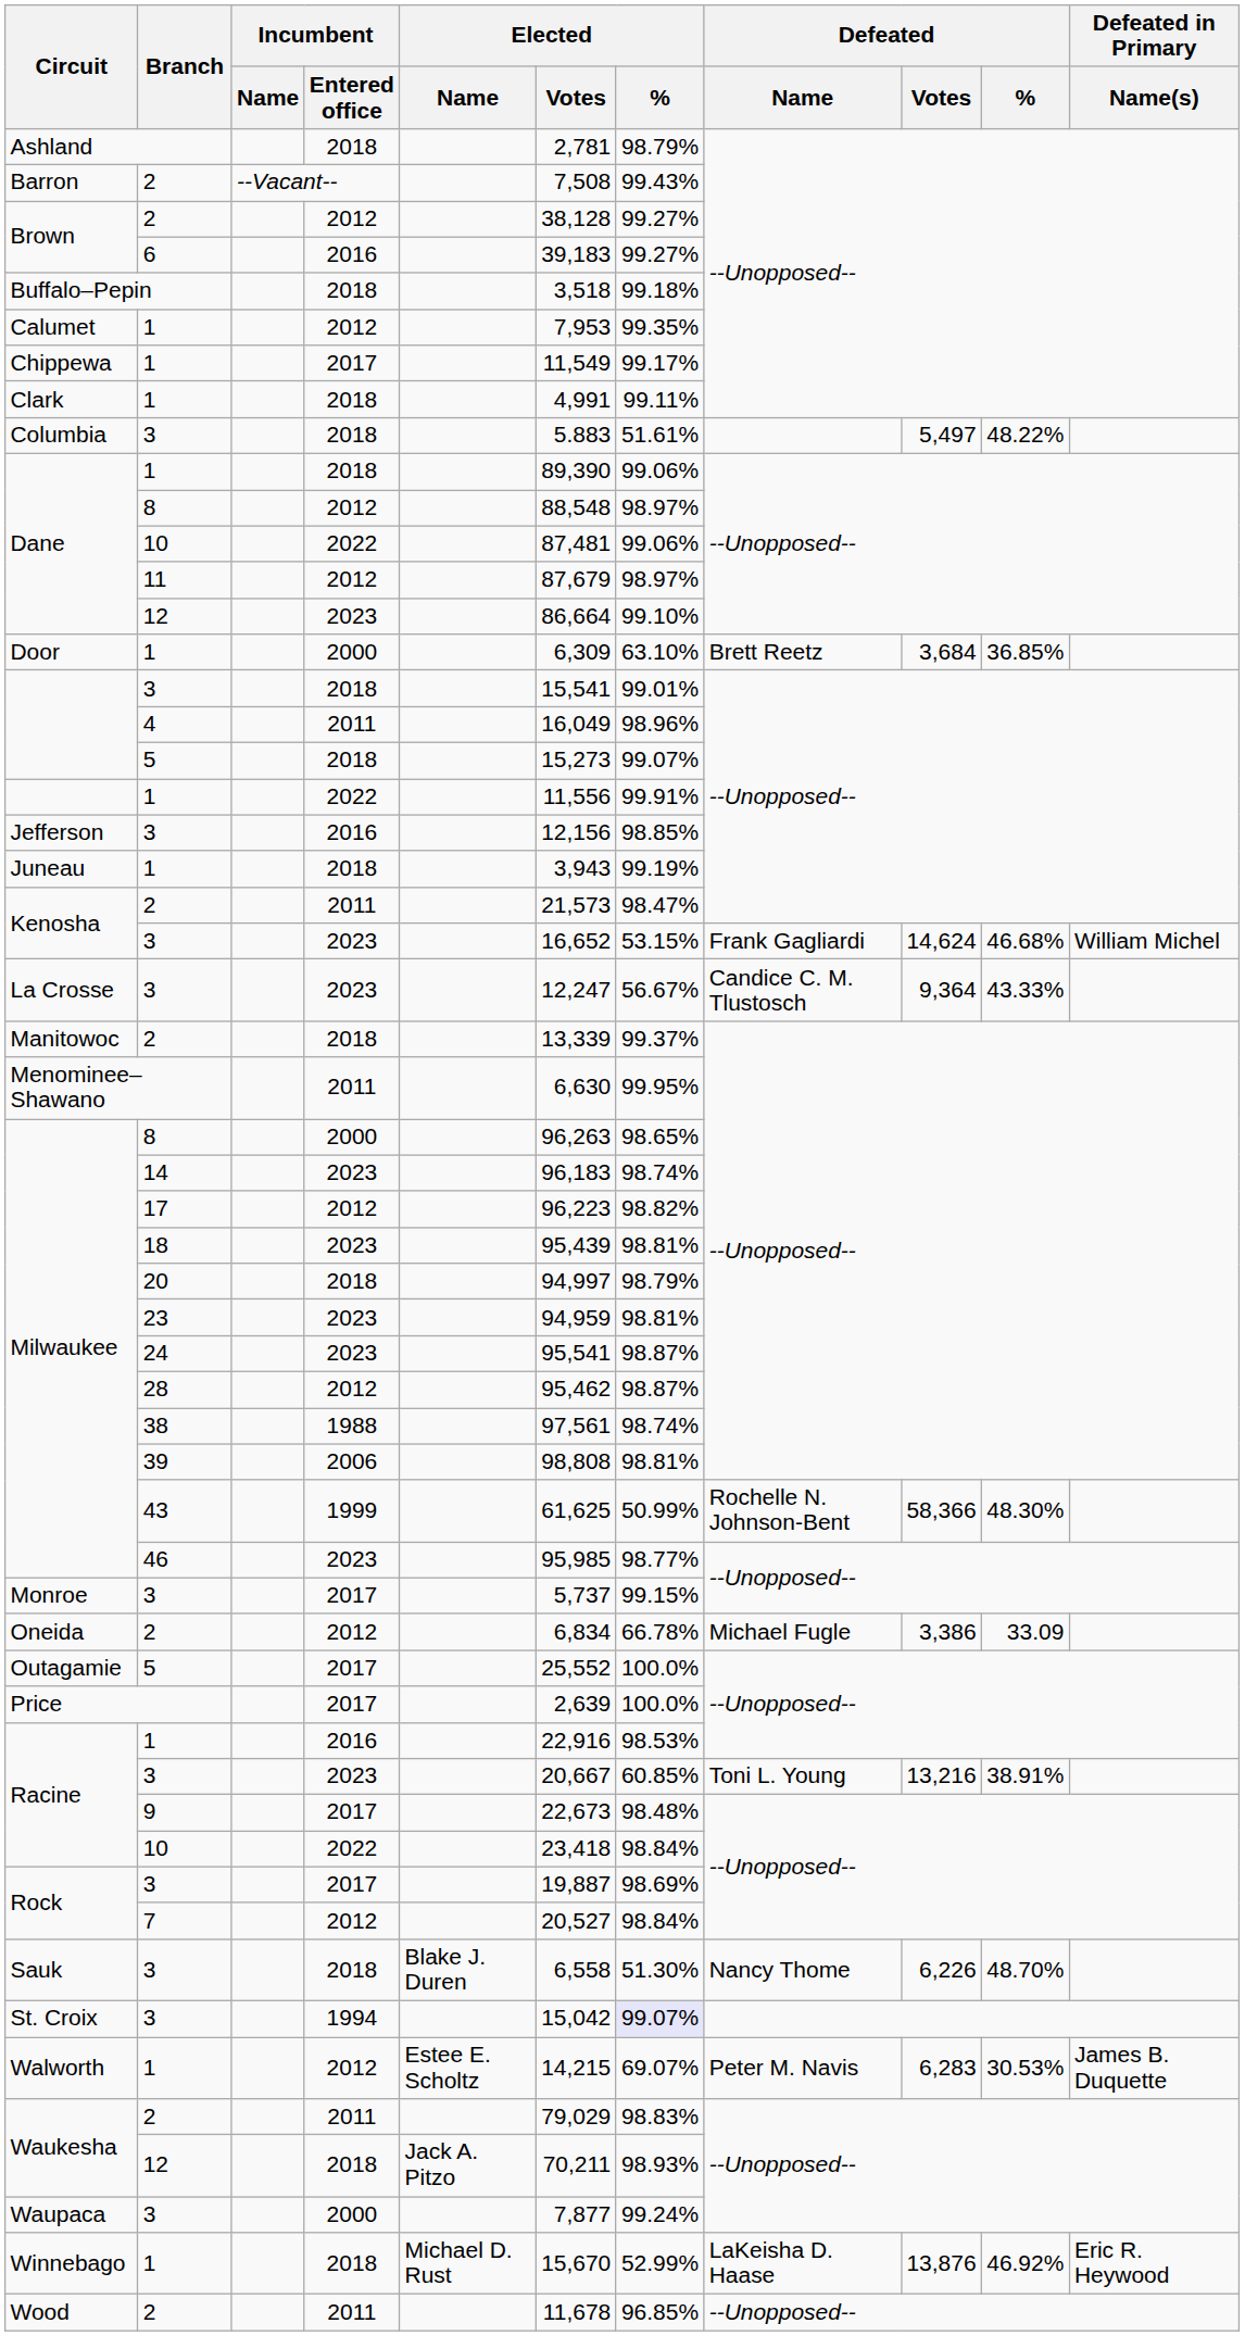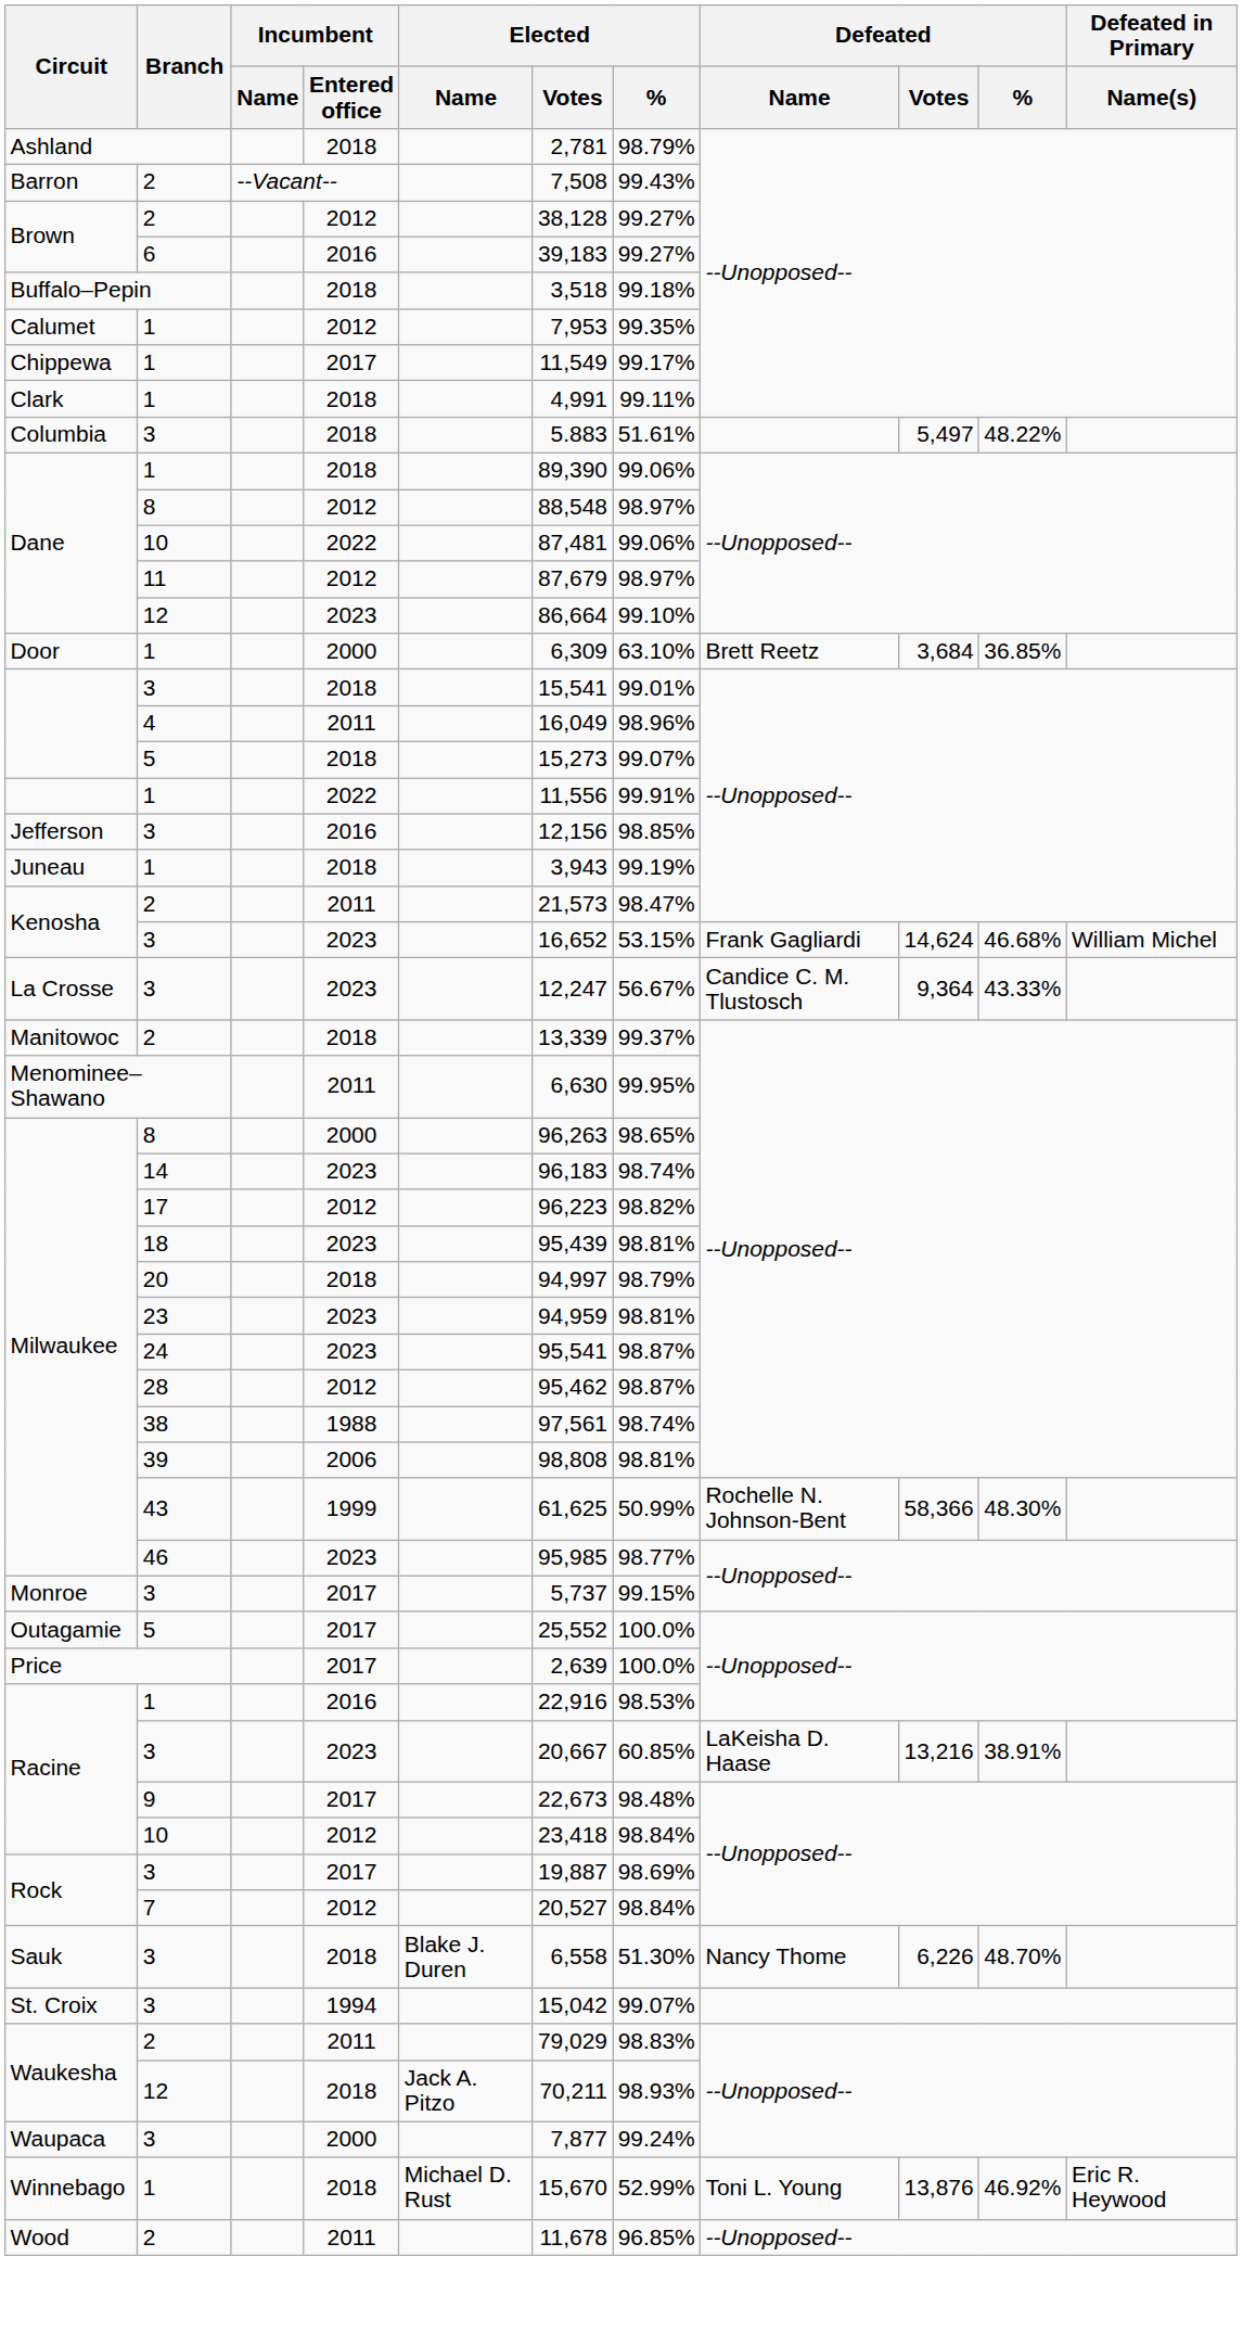- row: Oneida | 2 | 2012 | 6,834 | 66.78% | Michael Fugle | 3,386 | 33.09
Racine / 3 | Defeated / Name: Toni L. Young -> LaKeisha D. Haase
Racine / 10 | Incumbent / Entered office: 2022 -> 2012
St. Croix | Elected / %: lavender background -> no background
- row: Walworth | 1 | 2012 | Estee E. Scholtz | 14,215 | 69.07% | Peter M. Navis | 6,283 | 30.53% | James B. Duquette
Winnebago | Defeated / Name: LaKeisha D. Haase -> Toni L. Young
